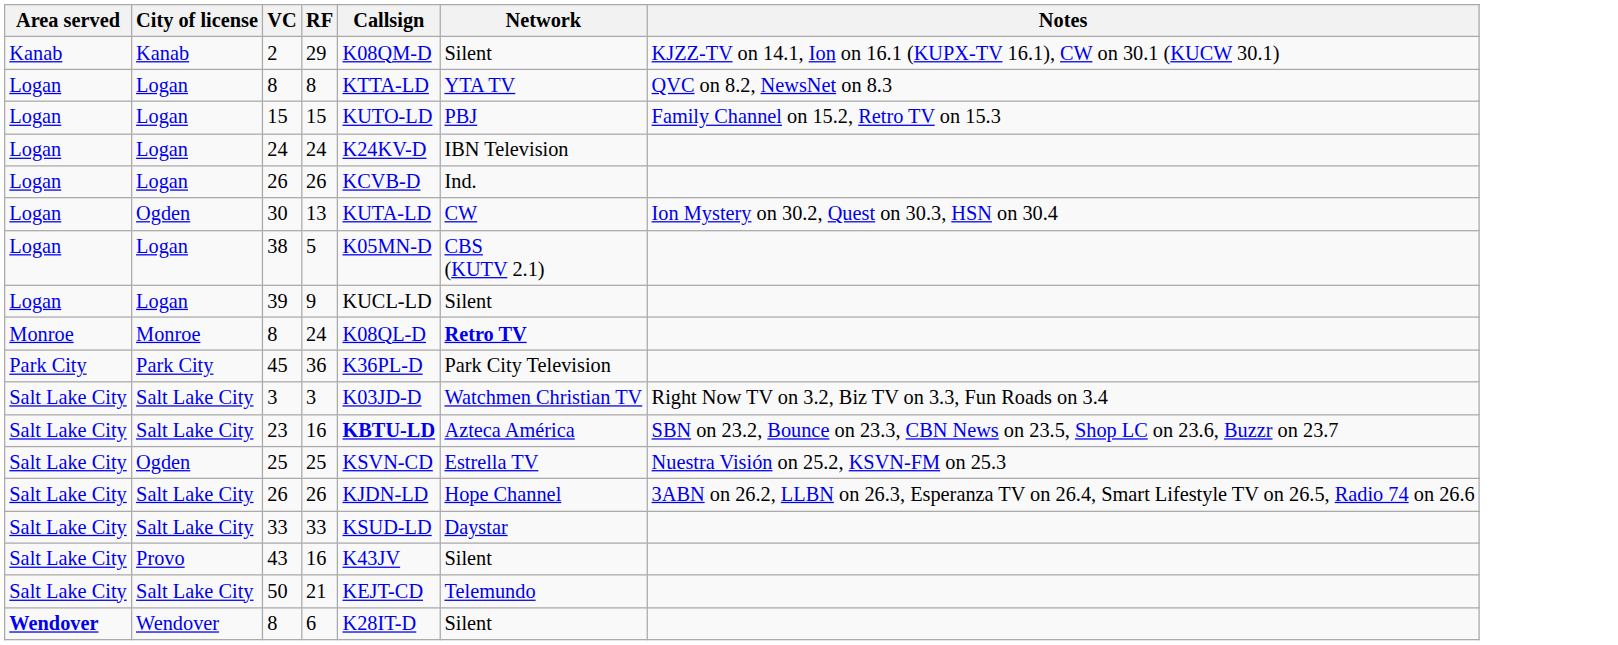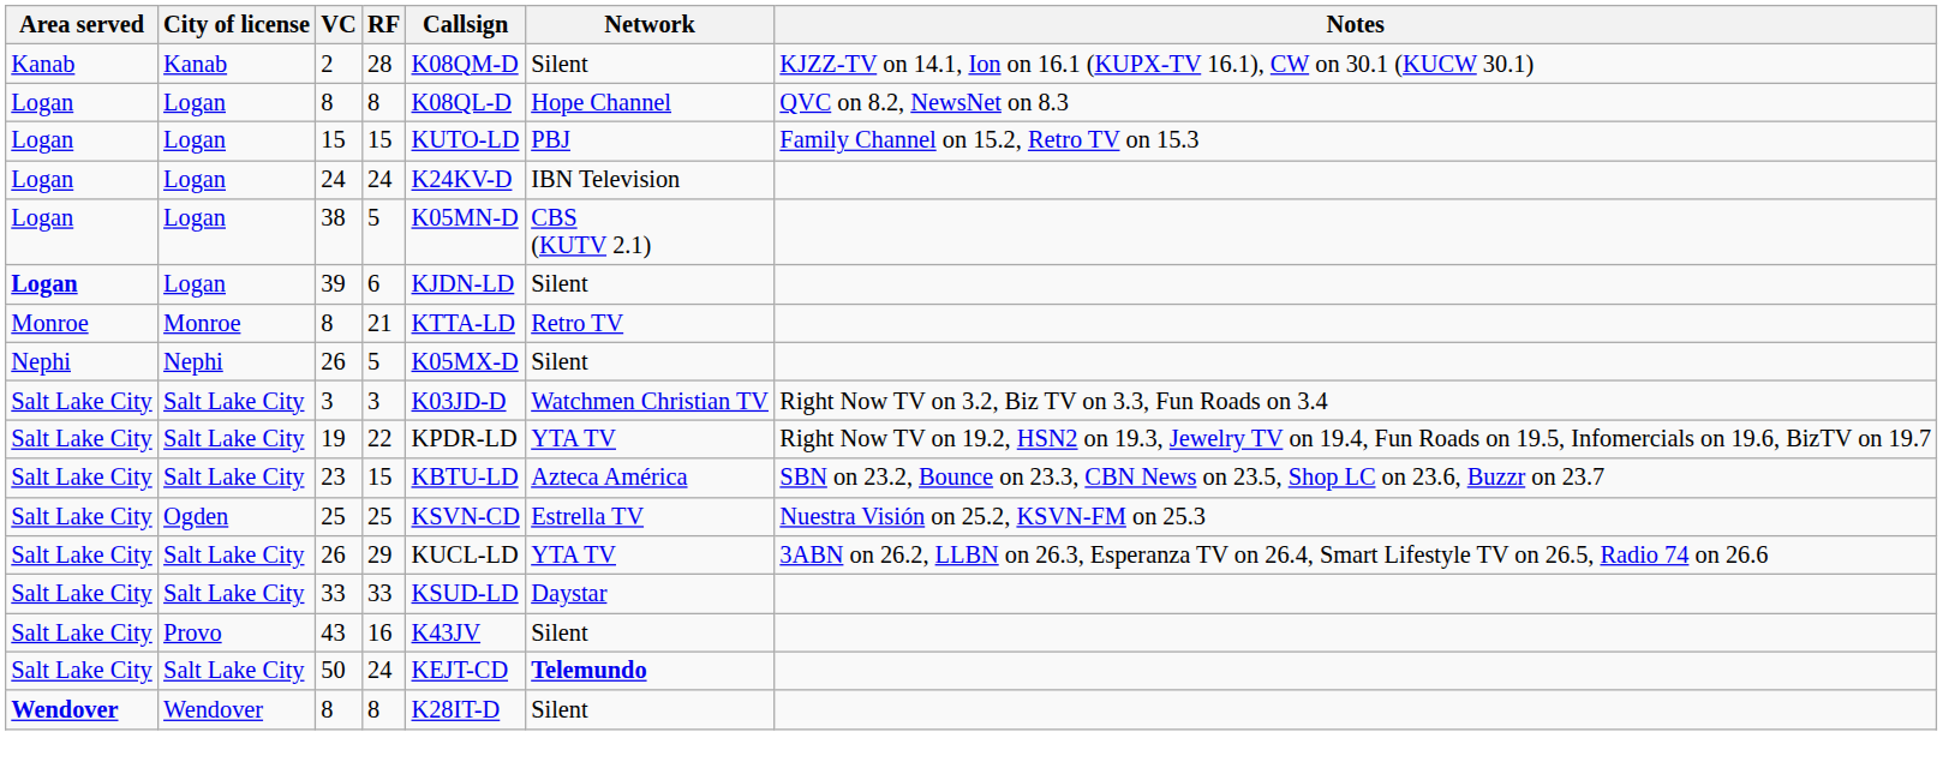2 | RF: 29 -> 28
Logan / 8 | Callsign: KTTA-LD -> K08QL-D
Logan / 8 | Network: YTA TV -> Hope Channel
- row: Logan | Logan | 26 | 26 | KCVB-D | Ind.
- row: Logan | Ogden | 30 | 13 | KUTA-LD | CW | Ion Mystery on 30.2, Quest on 30.3, HSN on 30.4
39 | Area served: normal -> bold
39 | RF: 9 -> 6
39 | Callsign: KUCL-LD -> KJDN-LD
Monroe / 8 | RF: 24 -> 21
Monroe / 8 | Callsign: K08QL-D -> KTTA-LD
Monroe / 8 | Network: bold -> normal
+ row: Nephi | Nephi | 26 | 5 | K05MX-D | Silent
- row: Park City | Park City | 45 | 36 | K36PL-D | Park City Television
+ row: Salt Lake City | Salt Lake City | 19 | 22 | KPDR-LD | YTA TV | Right Now TV on 19.2, HSN2 on 19.3, Jewelry TV on 19.4, Fun Roads on 19.5, Infomercials on 19.6, BizTV on 19.7
23 | RF: 16 -> 15
23 | Callsign: bold -> normal
Salt Lake City / 26 | RF: 26 -> 29
Salt Lake City / 26 | Callsign: KJDN-LD -> KUCL-LD
Salt Lake City / 26 | Network: Hope Channel -> YTA TV
50 | RF: 21 -> 24
50 | Network: normal -> bold
Wendover / 8 | RF: 6 -> 8
